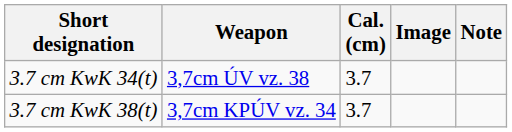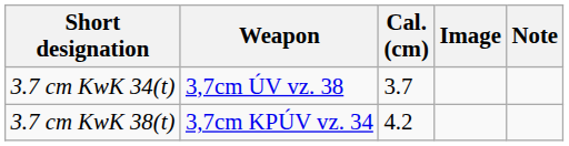3.7 cm KwK 38(t) | Cal. (cm): 3.7 -> 4.2
